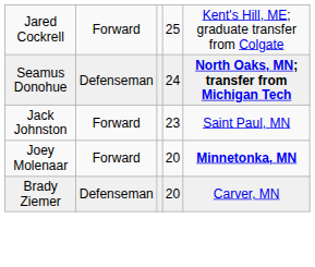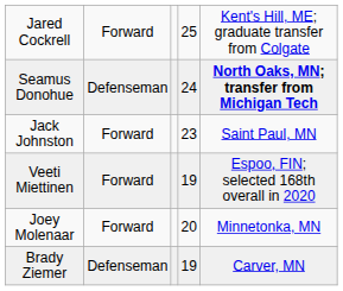+ row: Veeti Miettinen | Forward | 19 | Espoo, FIN; selected 168th overall in 2020
Joey Molenaar | column 5: bold -> normal
Brady Ziemer | column 4: 20 -> 19
